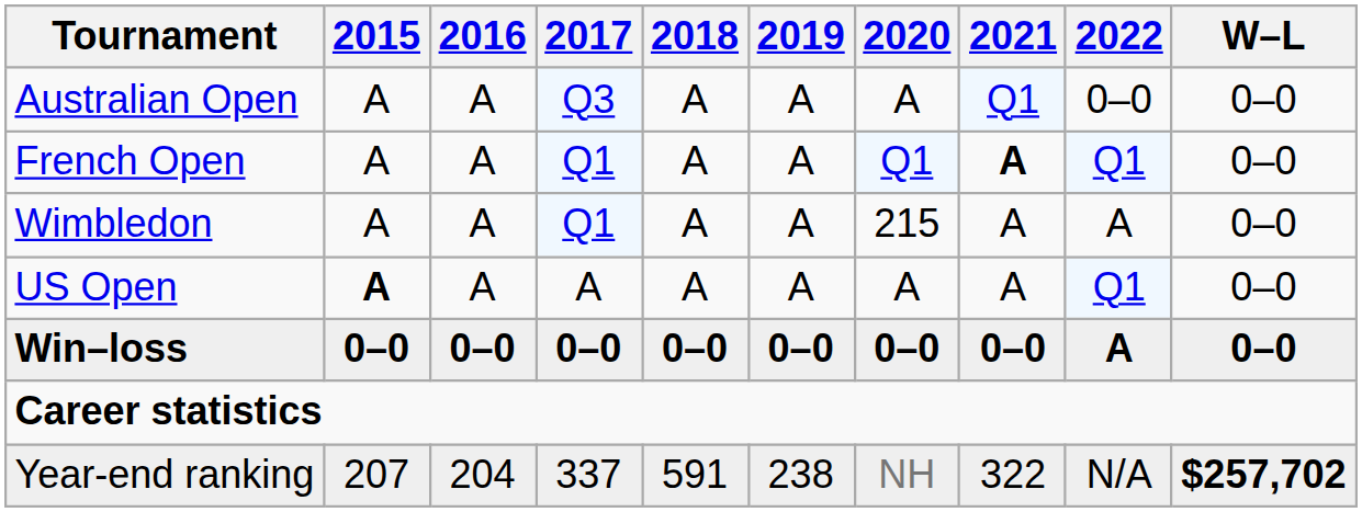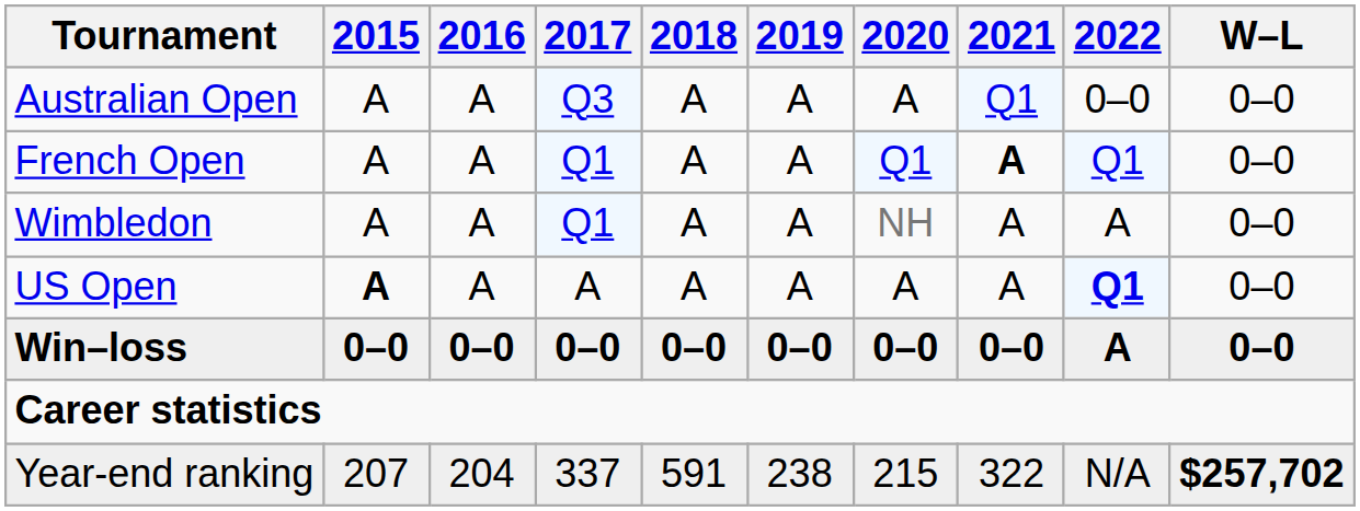Wimbledon | 2020: 215 -> NH
US Open | 2022: normal -> bold
Year-end ranking | 2020: NH -> 215
